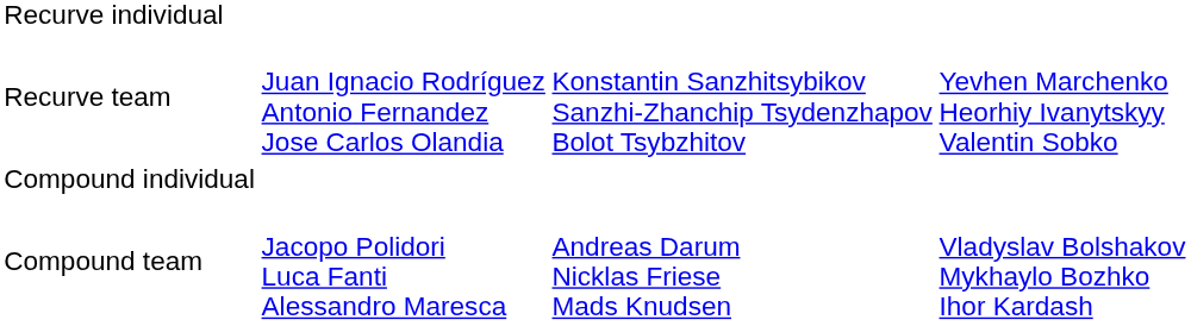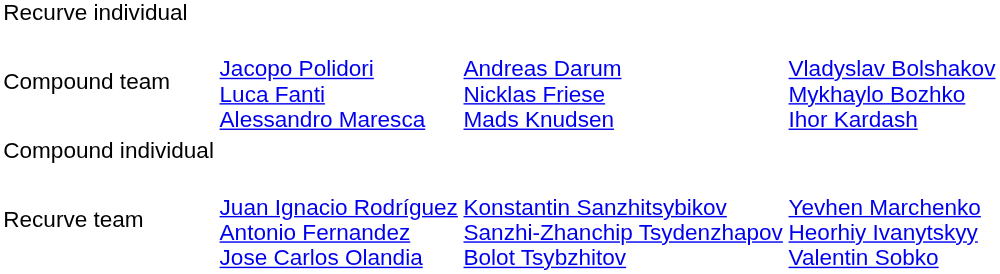rows swapped: Recurve team <-> Compound team
